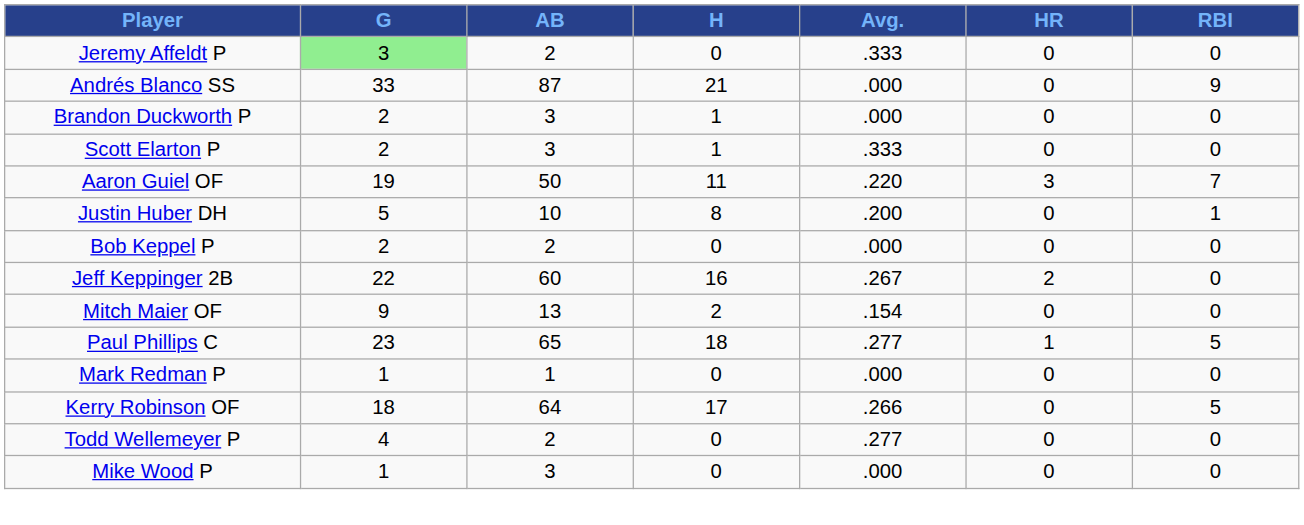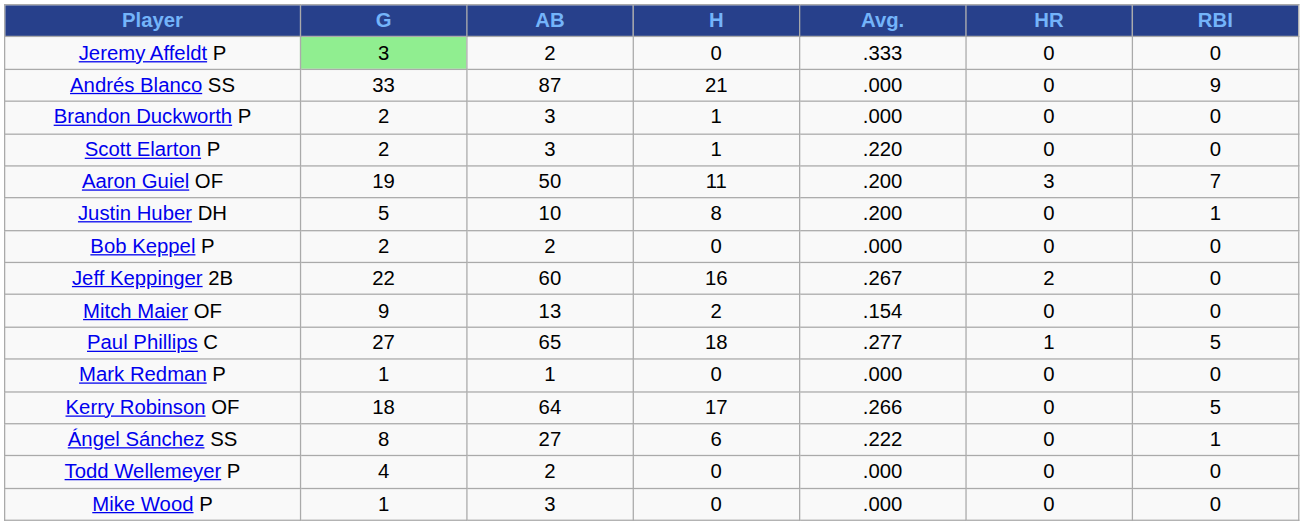Scott Elarton P | Avg.: .333 -> .220
Aaron Guiel OF | Avg.: .220 -> .200
Paul Phillips C | G: 23 -> 27
+ row: Ángel Sánchez SS | 8 | 27 | 6 | .222 | 0 | 1
Todd Wellemeyer P | Avg.: .277 -> .000
